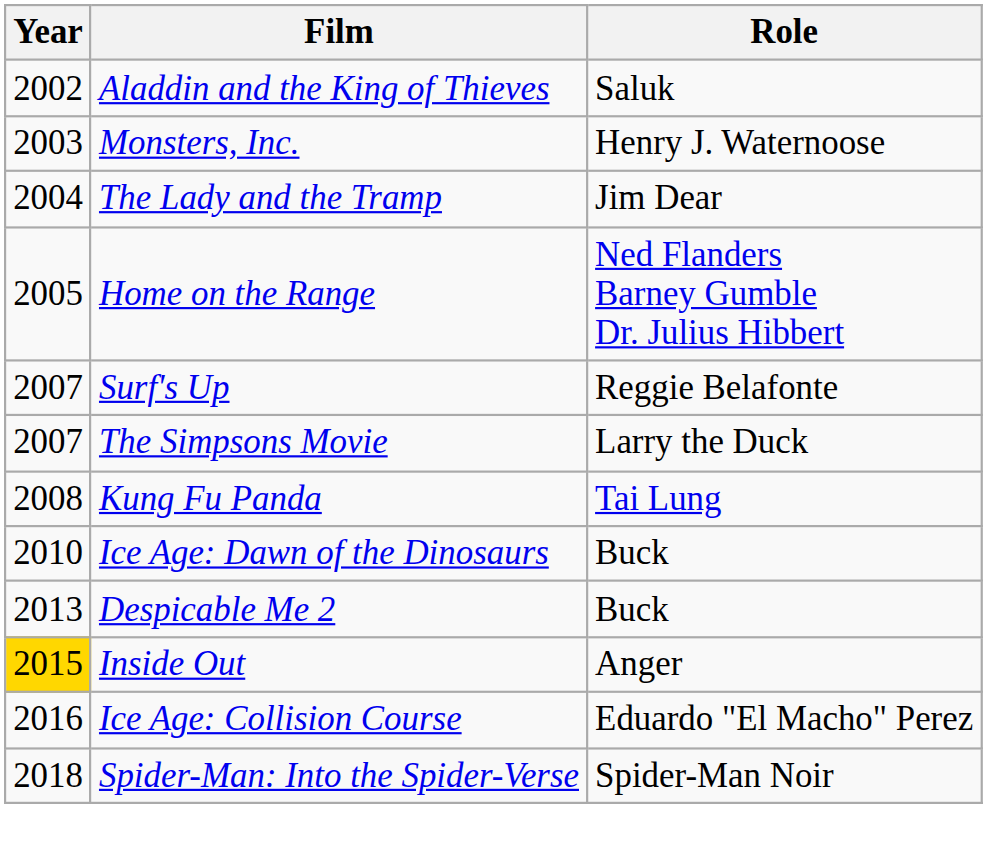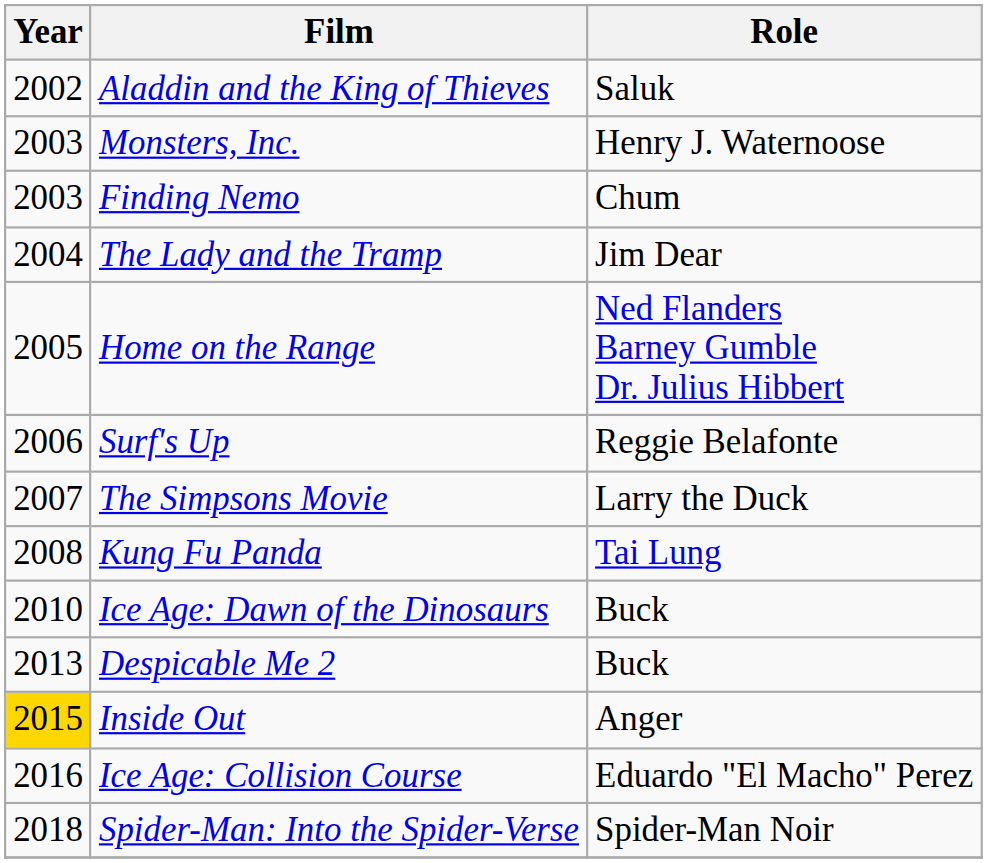+ row: 2003 | Finding Nemo | Chum
Surf's Up | Year: 2007 -> 2006
